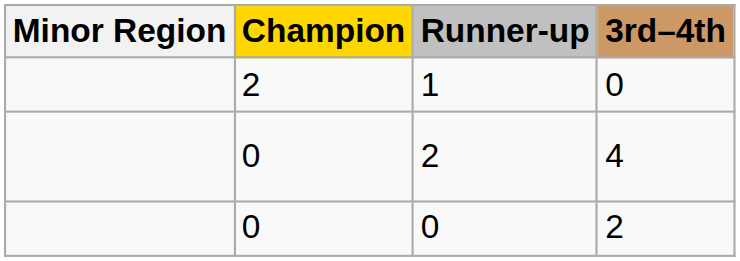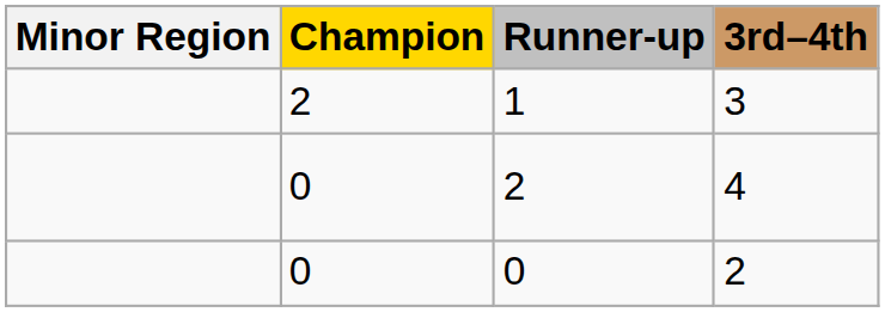1 | 3rd–4th: 0 -> 3
